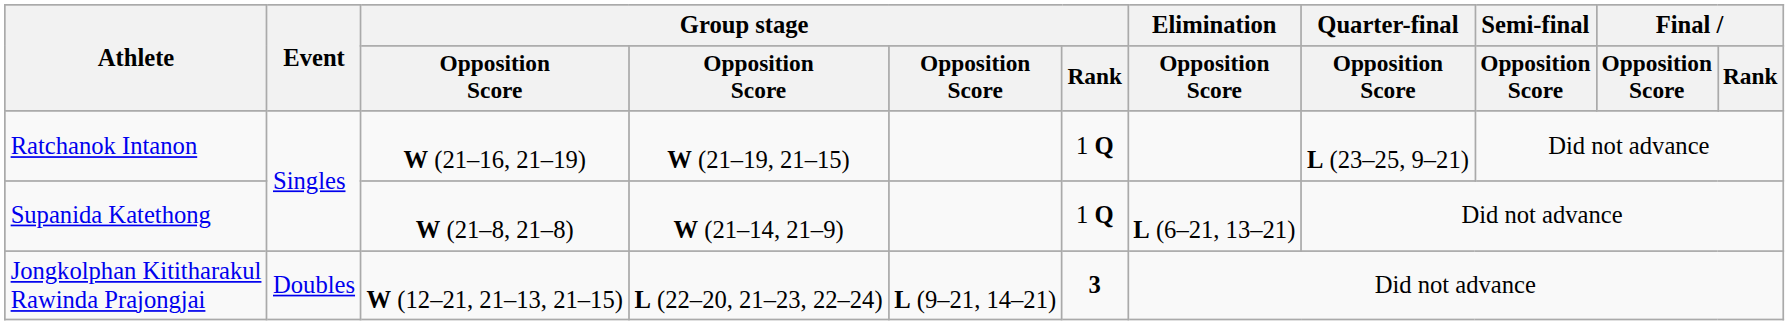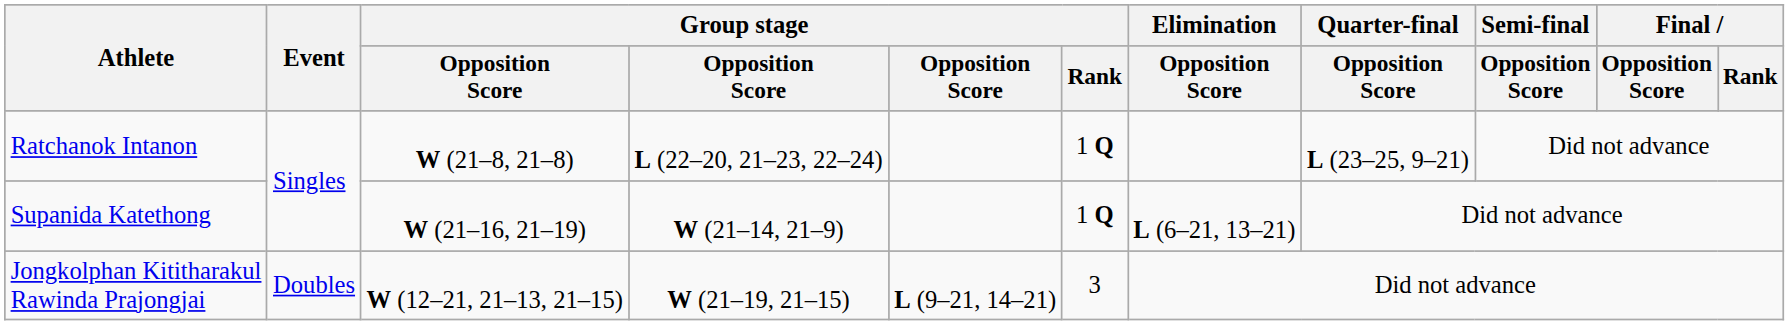Ratchanok Intanon | column 3: W (21–16, 21–19) -> W (21–8, 21–8)
Ratchanok Intanon | column 4: W (21–19, 21–15) -> L (22–20, 21–23, 22–24)
Supanida Katethong | column 3: W (21–8, 21–8) -> W (21–16, 21–19)
Jongkolphan Kititharakul Rawinda Prajongjai | column 4: L (22–20, 21–23, 22–24) -> W (21–19, 21–15)
Jongkolphan Kititharakul Rawinda Prajongjai | Group stage / Rank: bold -> normal
